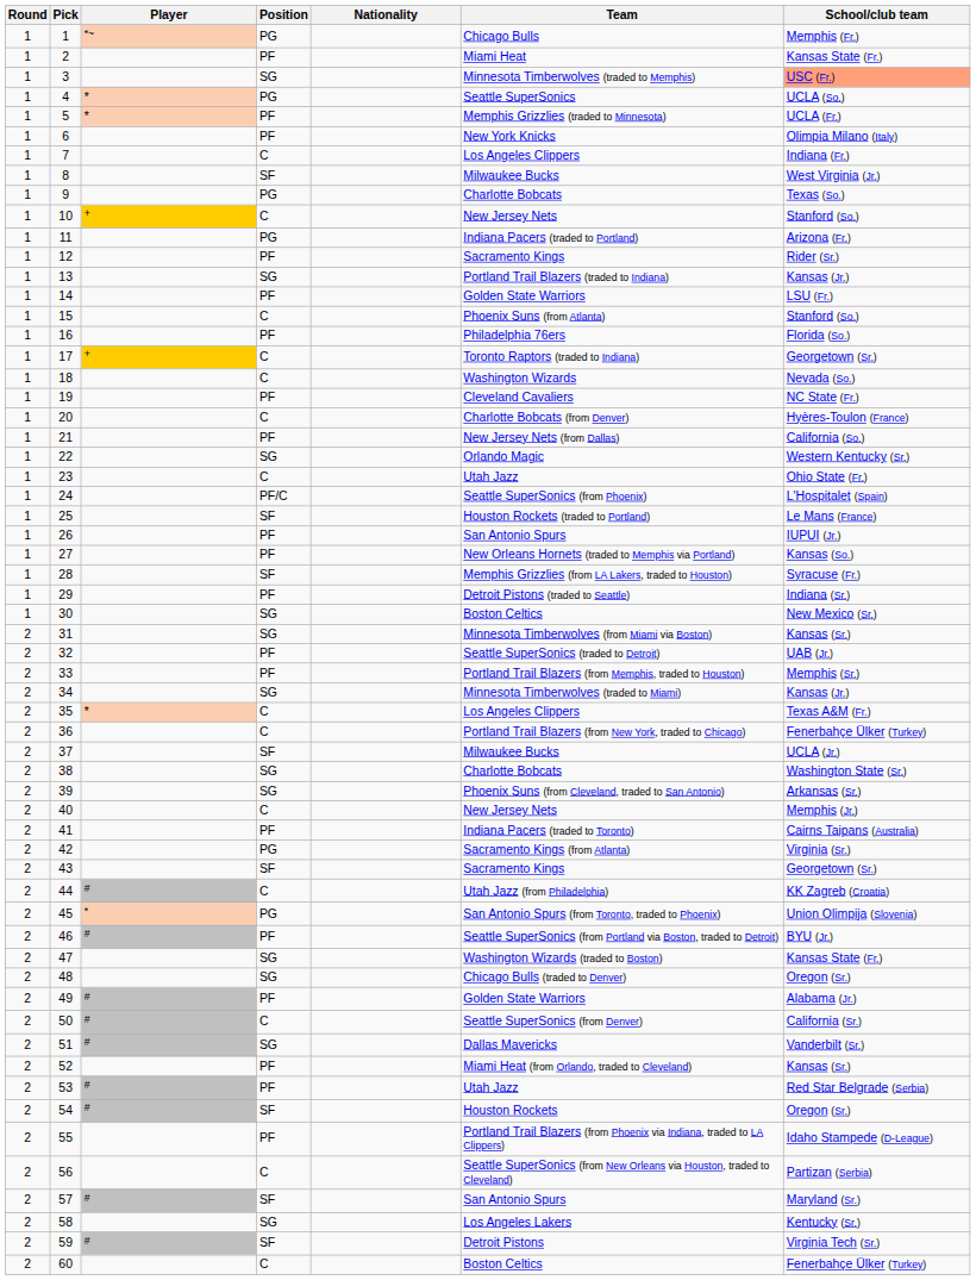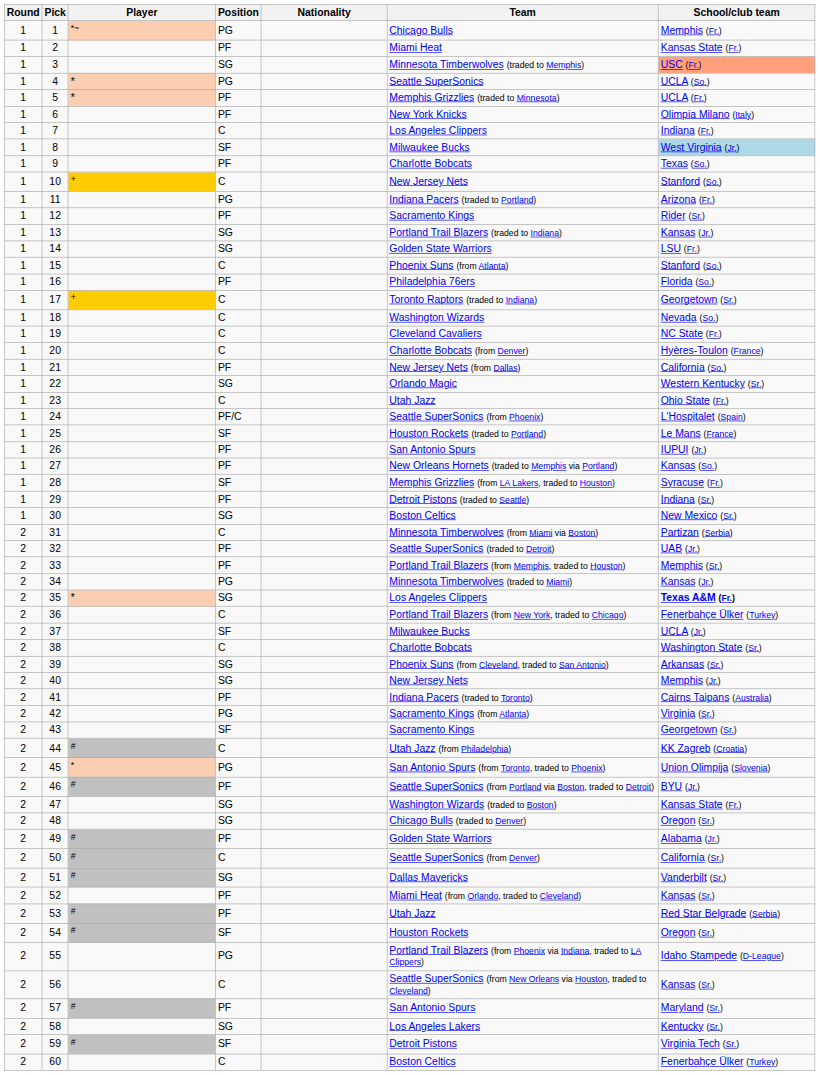8 | School/club team: no background -> lightblue background
9 | Position: PG -> PF
14 | Position: PF -> SG
19 | Position: PF -> C
31 | Position: SG -> C
31 | School/club team: Kansas (Sr.) -> Partizan (Serbia)
34 | Position: SG -> PG
35 | Position: C -> SG
35 | School/club team: normal -> bold
38 | Position: SG -> C
40 | Position: C -> SG
55 | Position: PF -> PG
56 | School/club team: Partizan (Serbia) -> Kansas (Sr.)
57 | Position: SF -> PF
